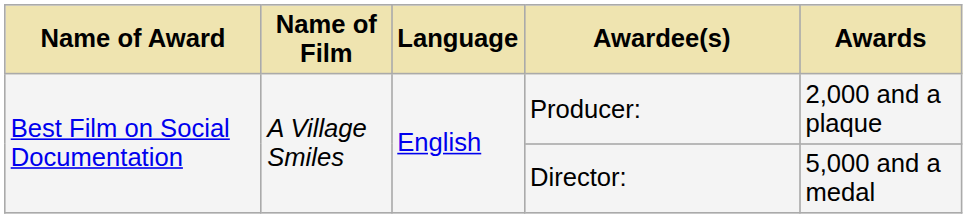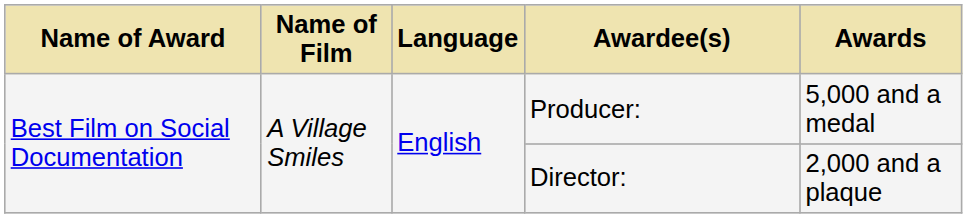Producer: | Awards: 2,000 and a plaque -> 5,000 and a medal
Director: | Awards: 5,000 and a medal -> 2,000 and a plaque
